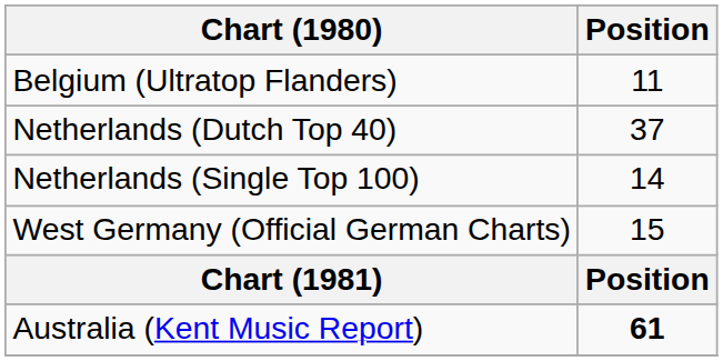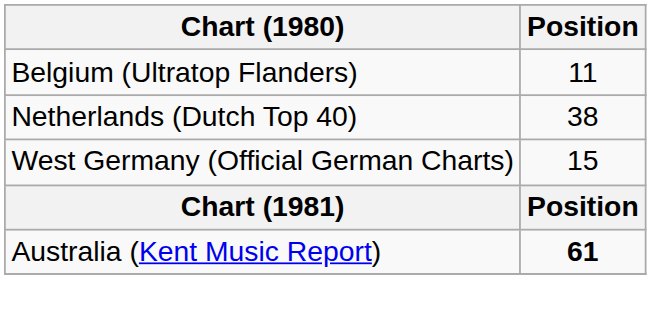Netherlands (Dutch Top 40) | Position: 37 -> 38
- row: Netherlands (Single Top 100) | 14
